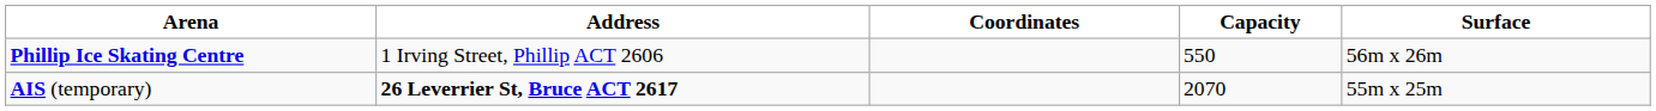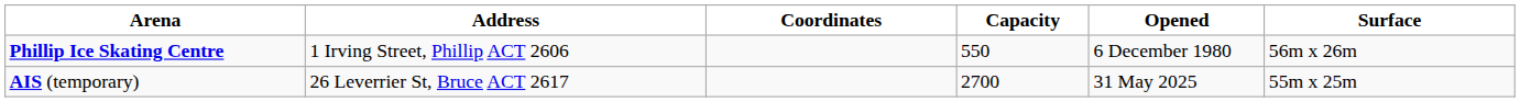+ column: Opened | 6 December 1980 | 31 May 2025
AIS (temporary) | Address: bold -> normal
AIS (temporary) | Capacity: 2070 -> 2700
